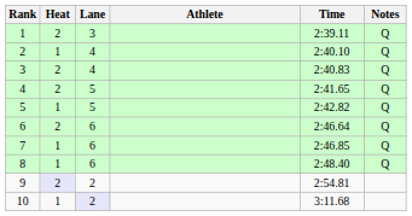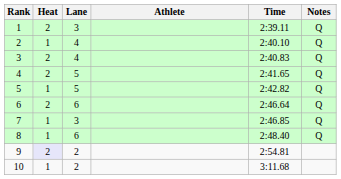7 | Lane: 6 -> 3
10 | Lane: lavender background -> no background
